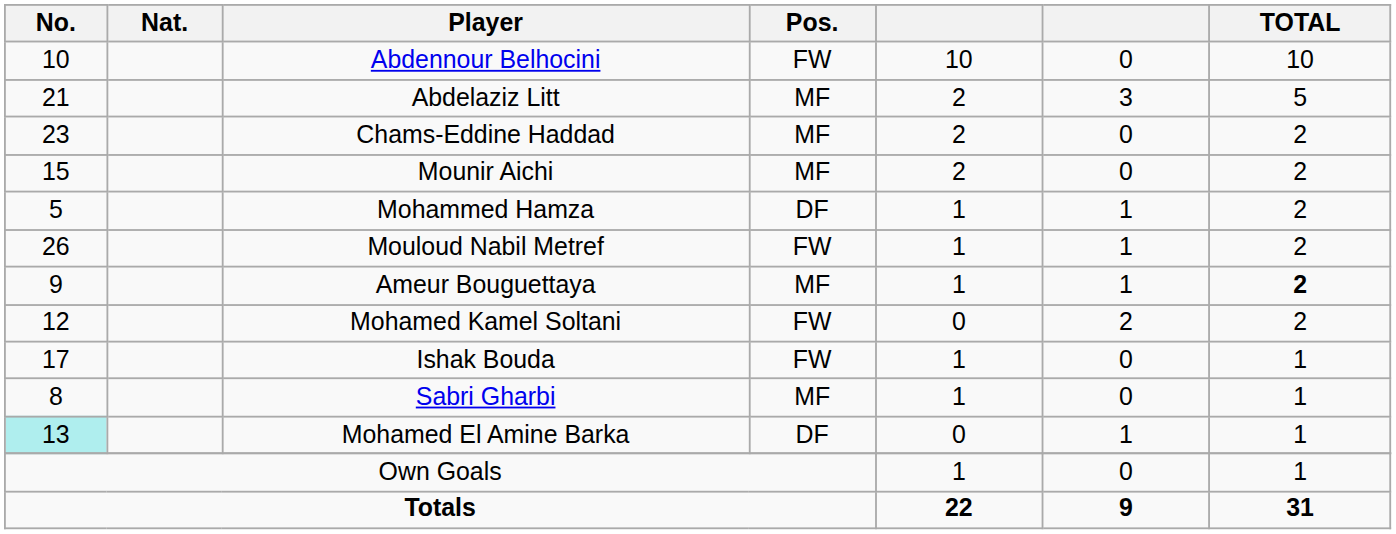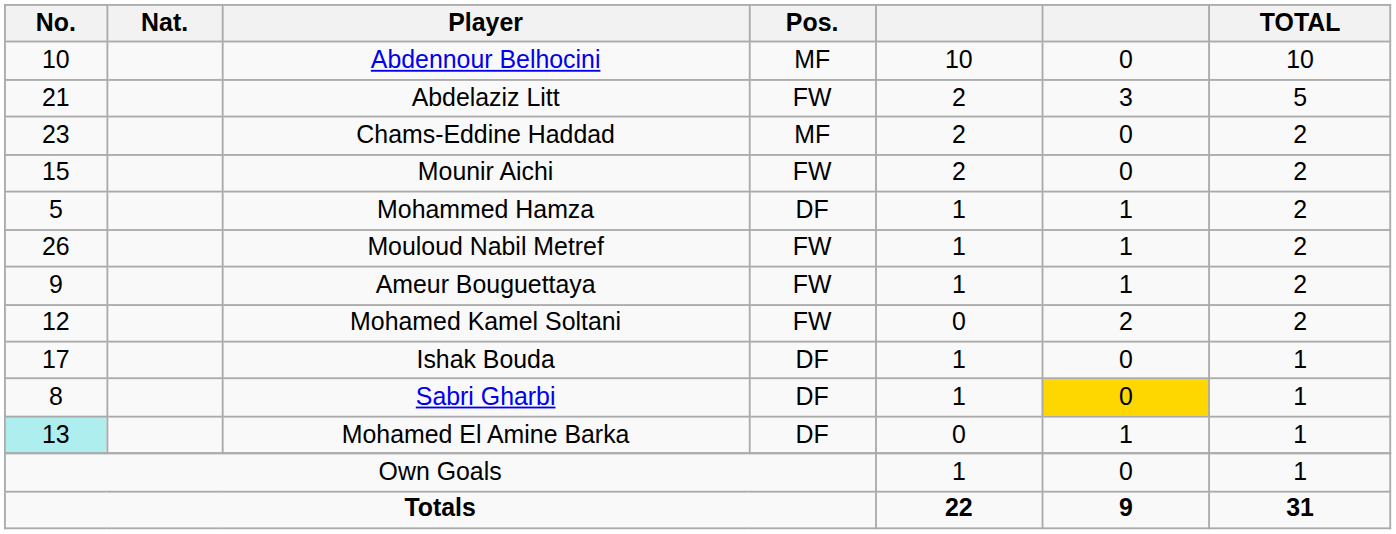Abdennour Belhocini | Pos.: FW -> MF
Abdelaziz Litt | Pos.: MF -> FW
Mounir Aichi | Pos.: MF -> FW
Ameur Bouguettaya | Pos.: MF -> FW
Ameur Bouguettaya | TOTAL: bold -> normal
Ishak Bouda | Pos.: FW -> DF
Sabri Gharbi | Pos.: MF -> DF
Sabri Gharbi | column 6: no background -> gold background
